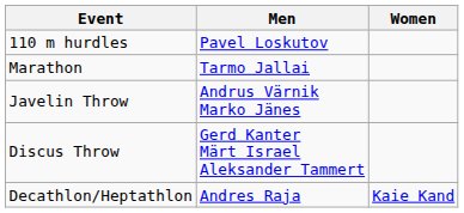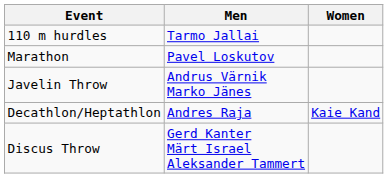110 m hurdles | Men: Pavel Loskutov -> Tarmo Jallai
Marathon | Men: Tarmo Jallai -> Pavel Loskutov
rows swapped: Discus Throw <-> Decathlon/Heptathlon
